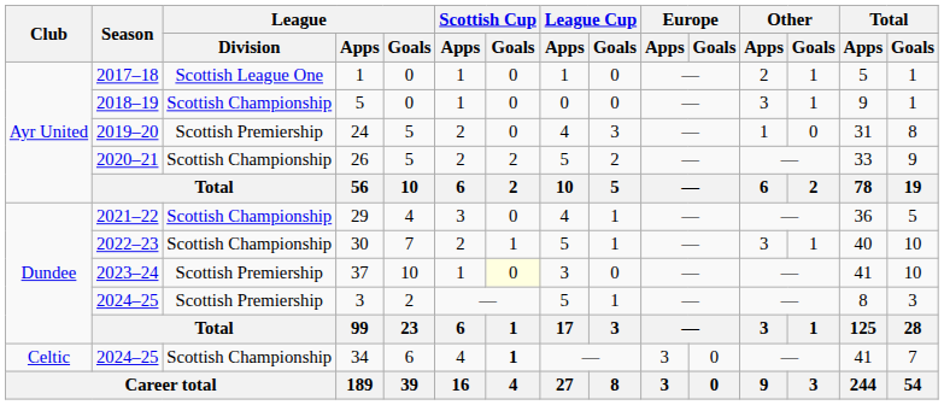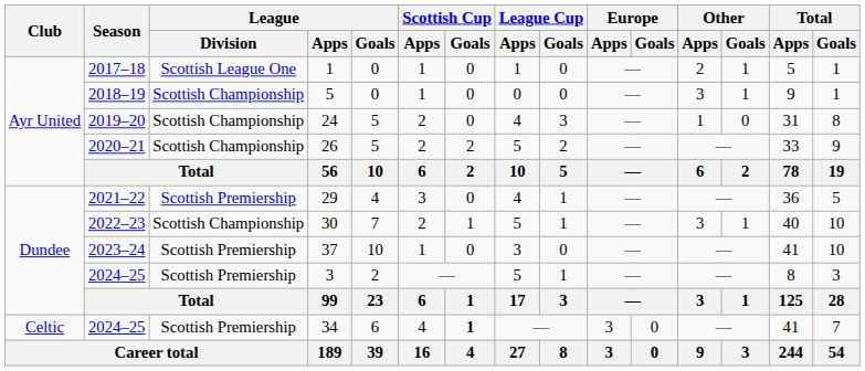24 | League / Division: Scottish Premiership -> Scottish Championship
29 | League / Division: Scottish Championship -> Scottish Premiership
37 | Scottish Cup / Goals: lightyellow background -> no background
34 | League / Division: Scottish Championship -> Scottish Premiership
